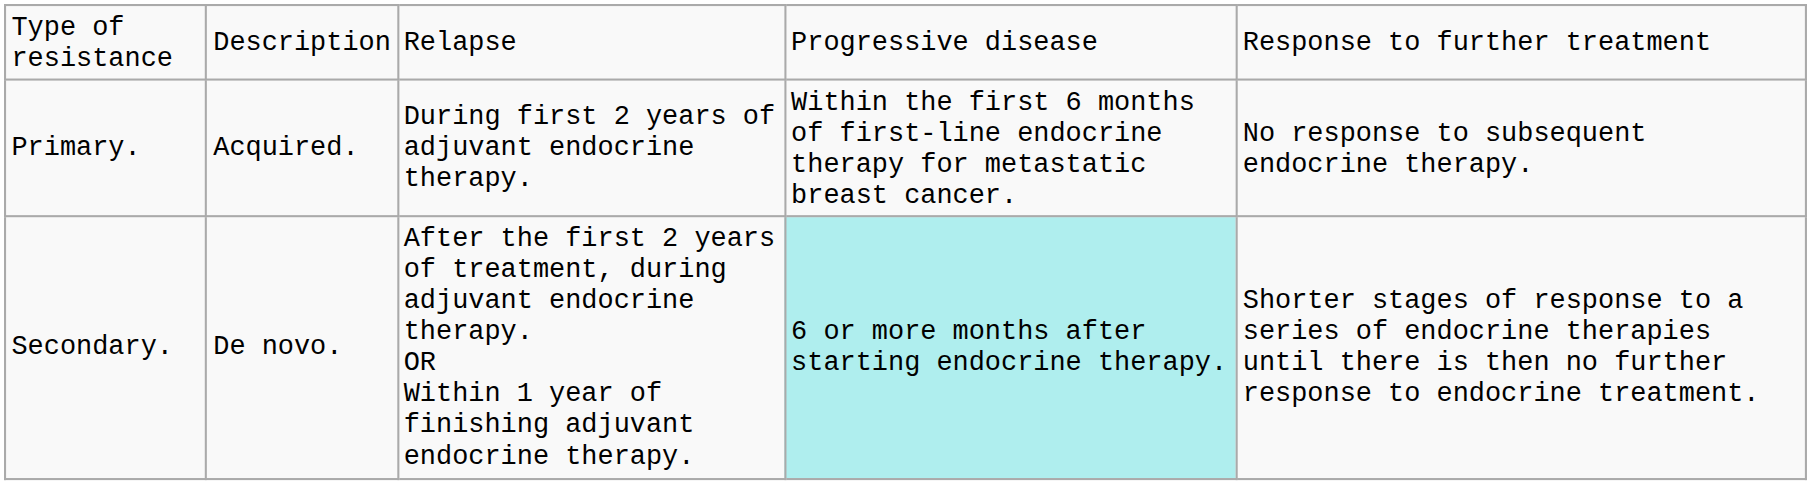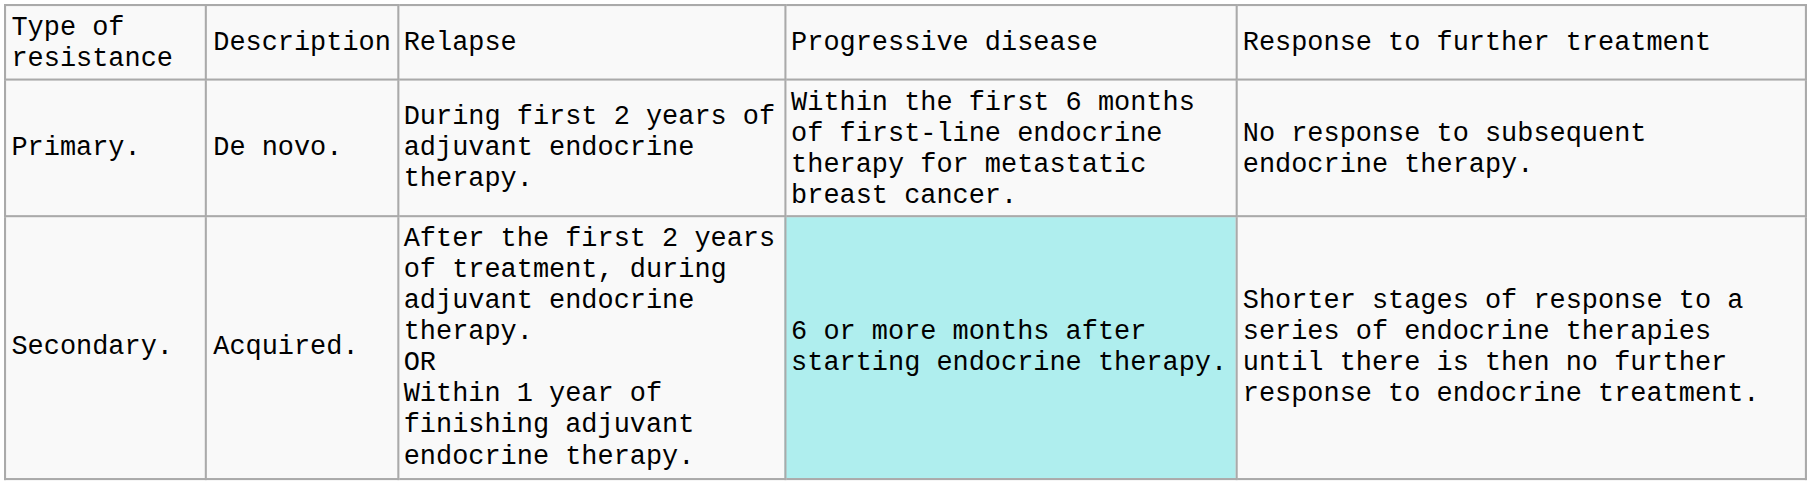Primary. | column 2: Acquired. -> De novo.
Secondary. | column 2: De novo. -> Acquired.
